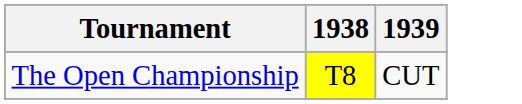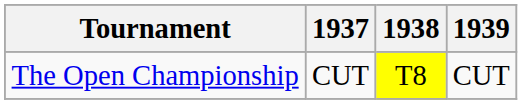+ column: 1937 | CUT
